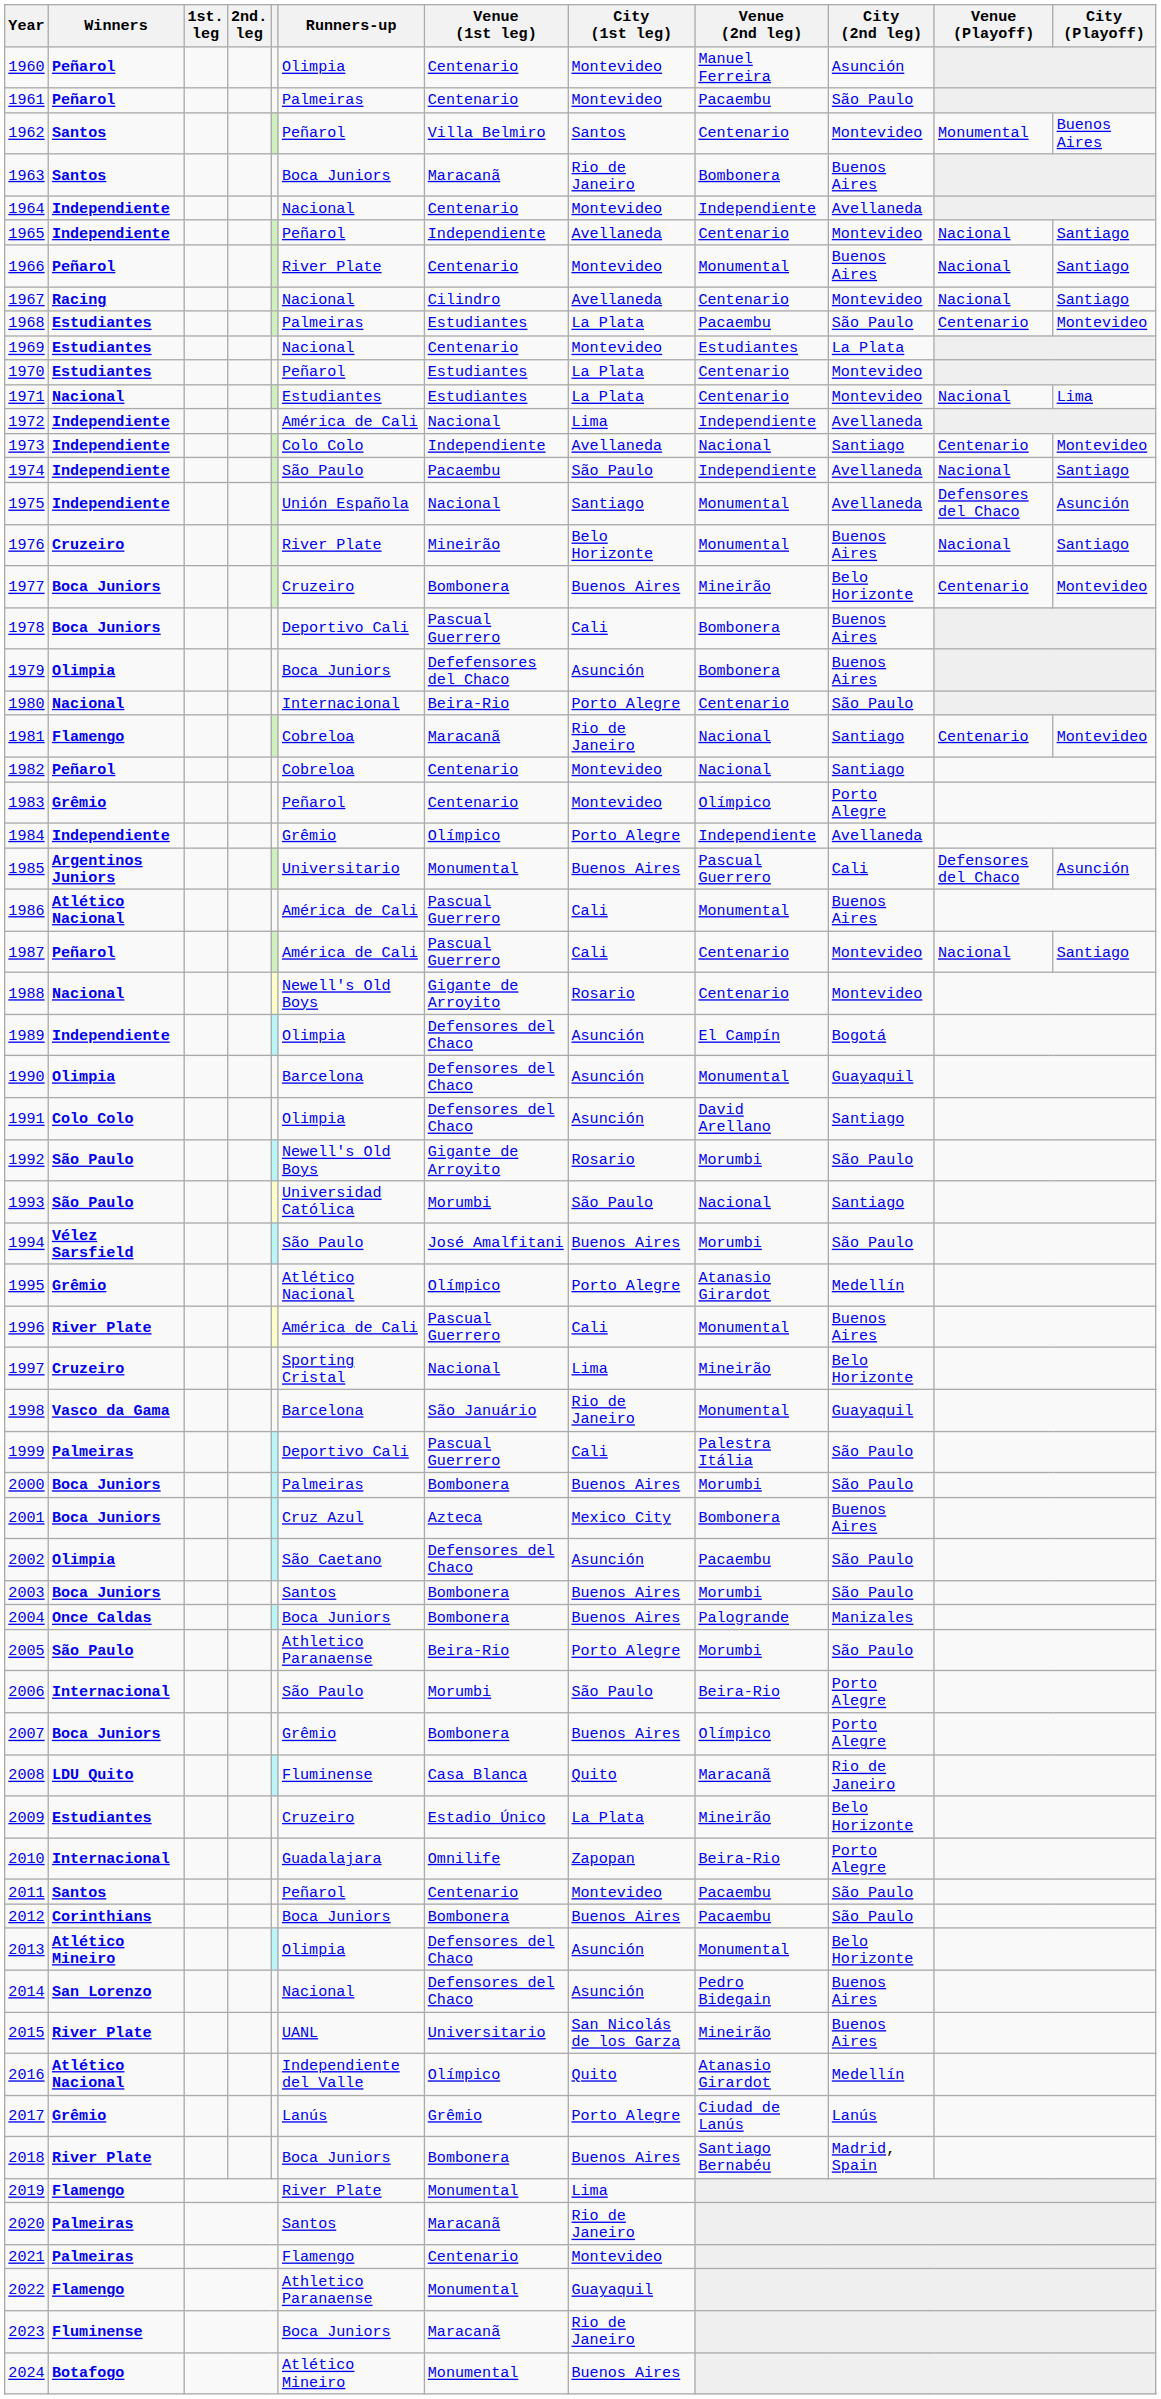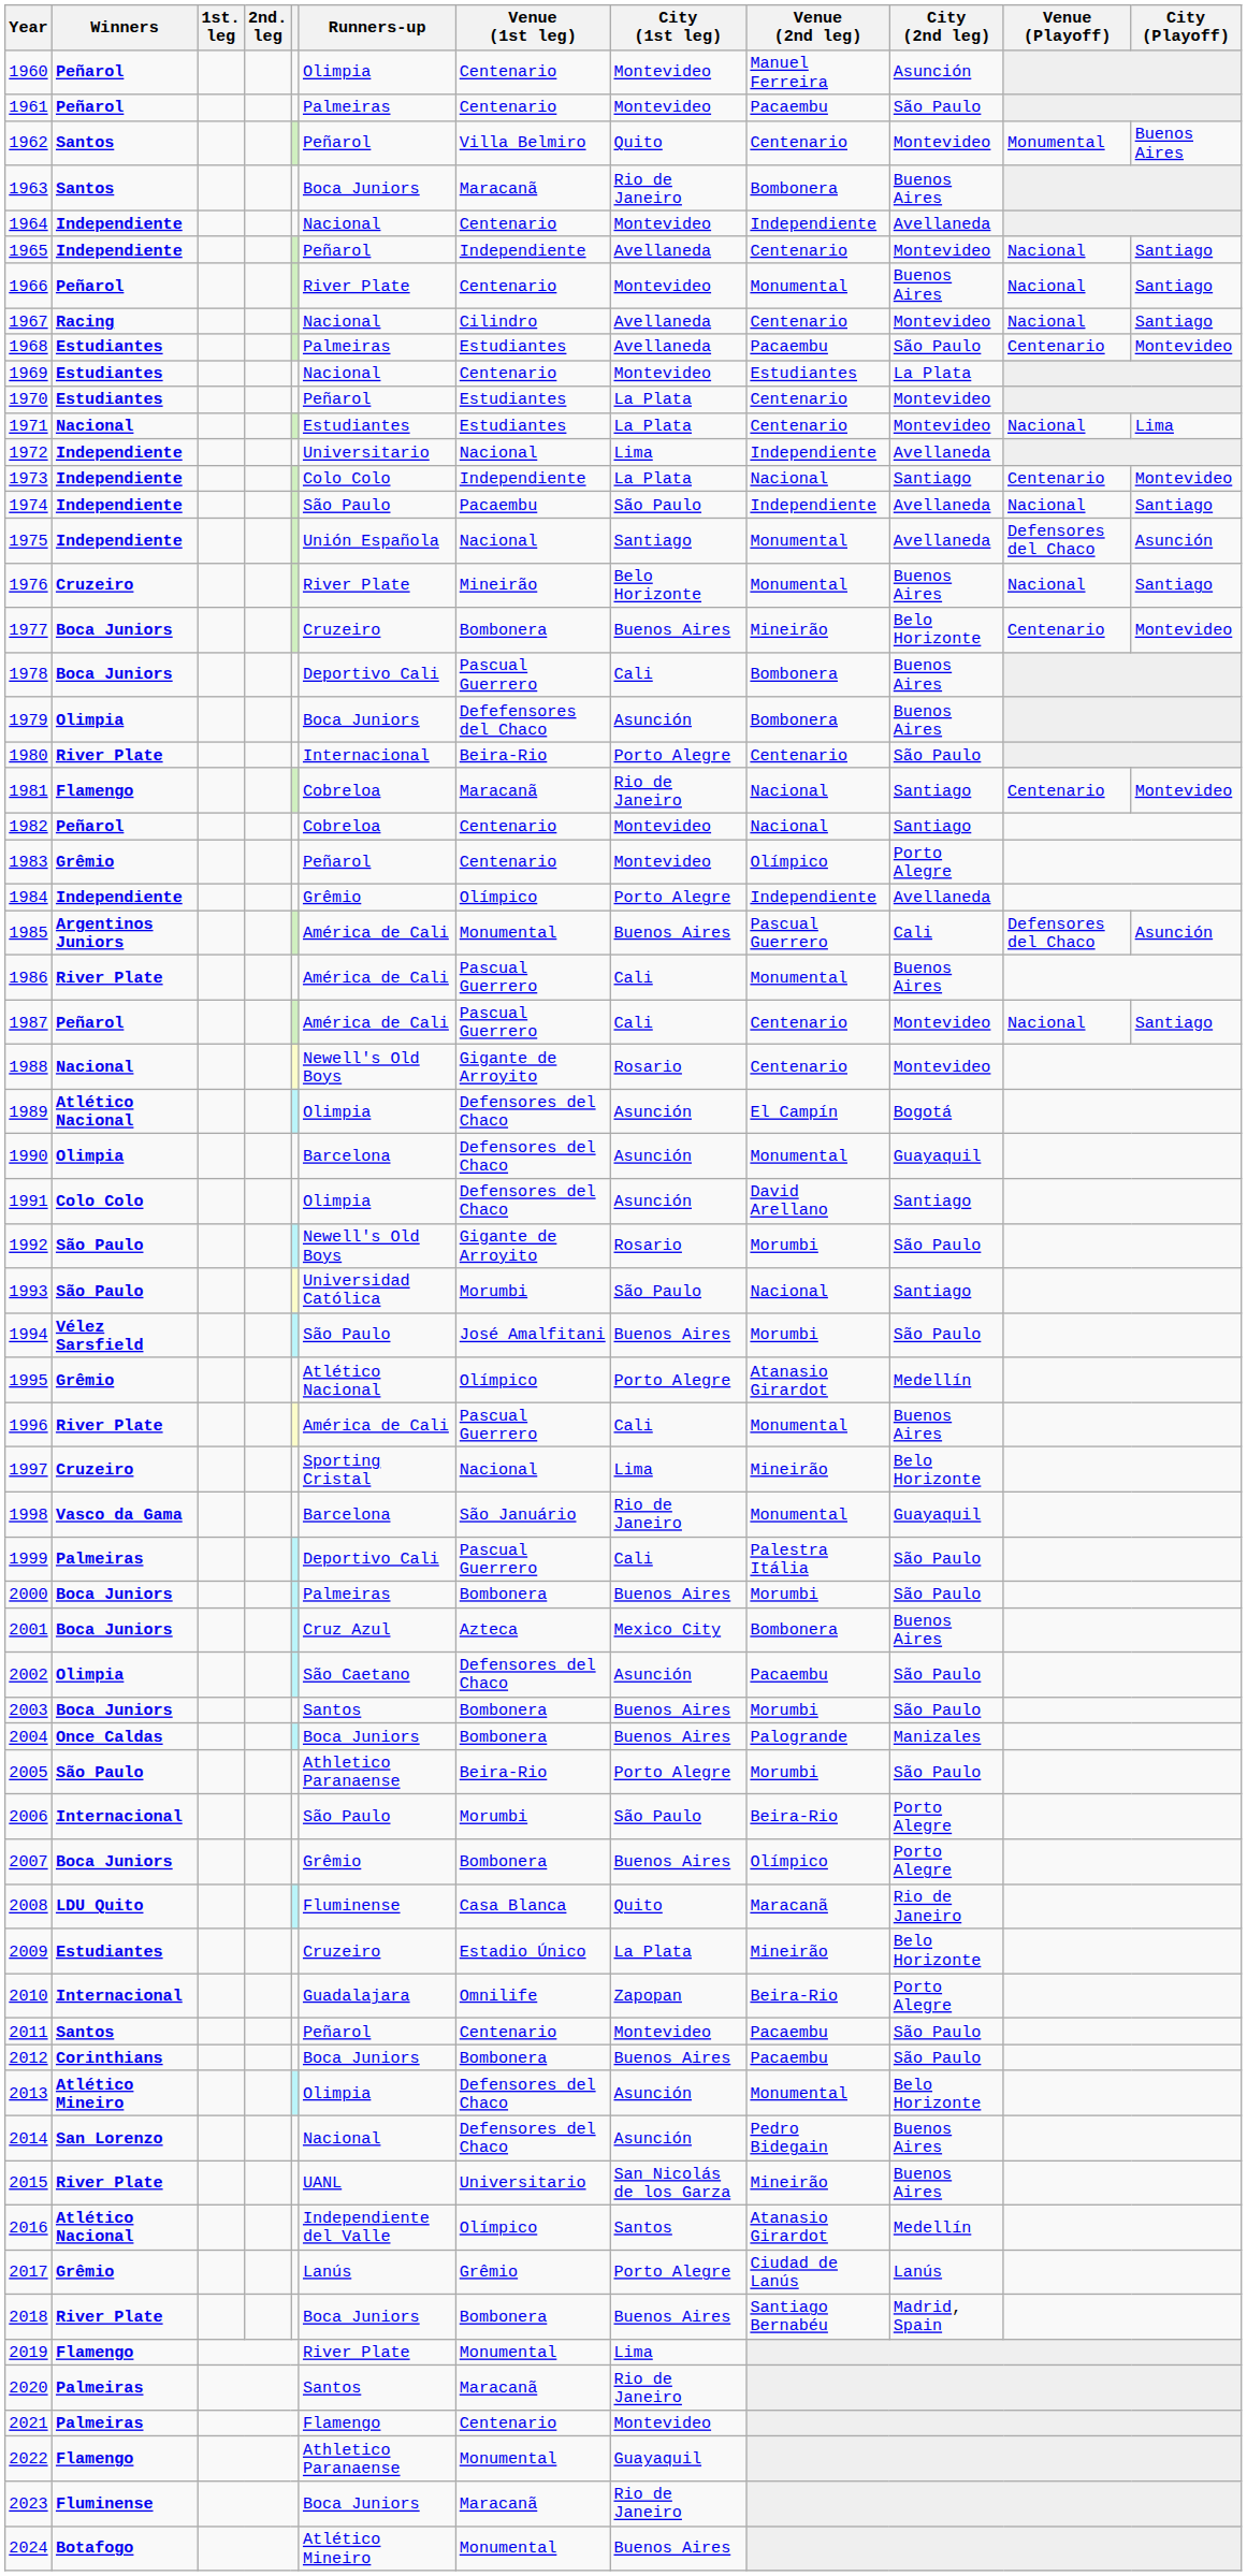1962 | City (1st leg): Santos -> Quito
1968 | City (1st leg): La Plata -> Avellaneda
1972 | Runners-up: América de Cali -> Universitario
1973 | City (1st leg): Avellaneda -> La Plata
1980 | Winners: Nacional -> River Plate
1985 | Runners-up: Universitario -> América de Cali
1986 | Winners: Atlético Nacional -> River Plate
1989 | Winners: Independiente -> Atlético Nacional
2016 | City (1st leg): Quito -> Santos
